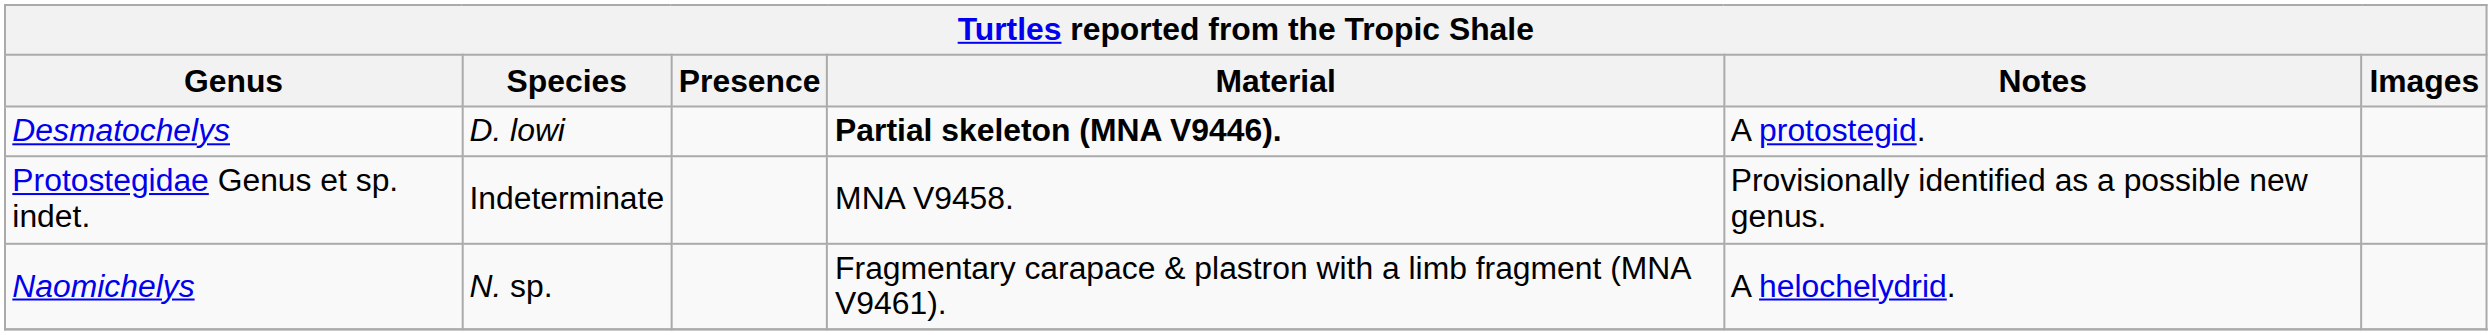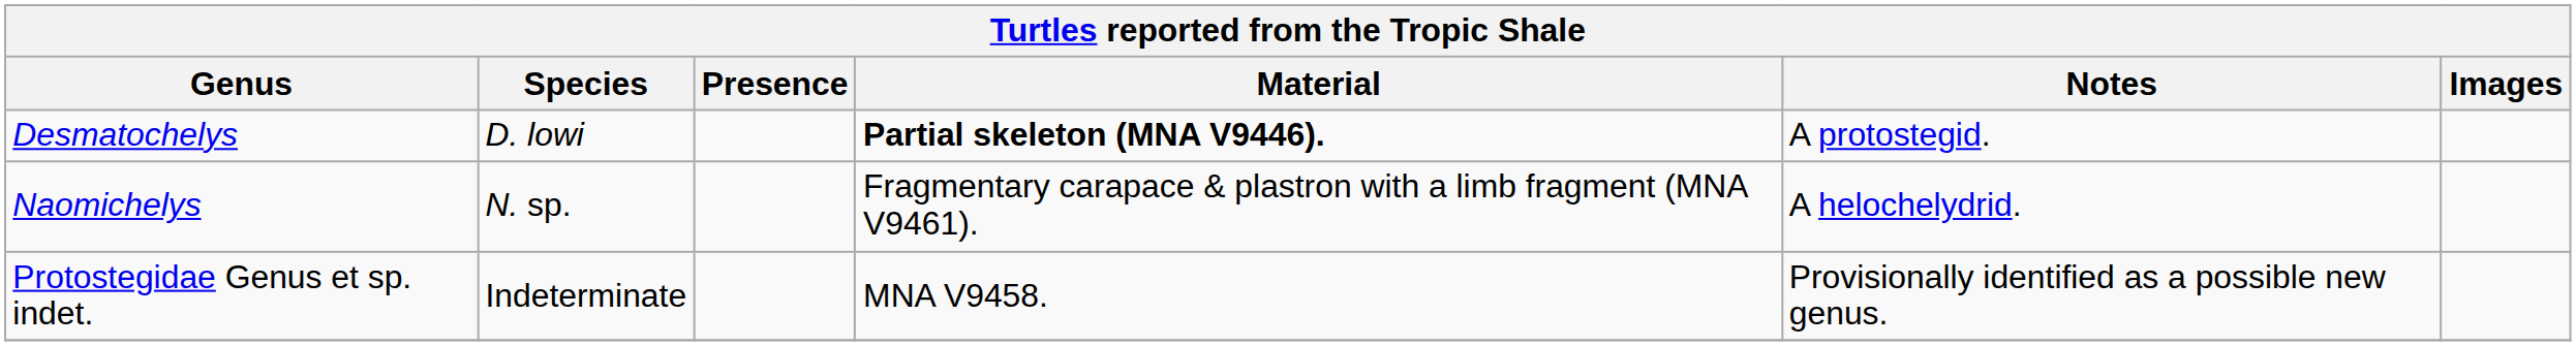rows swapped: Naomichelys <-> Protostegidae Genus et sp. indet.
